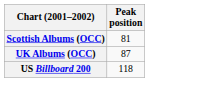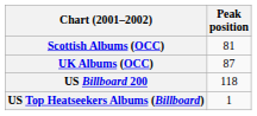+ row: US Top Heatseekers Albums (Billboard) | 1
